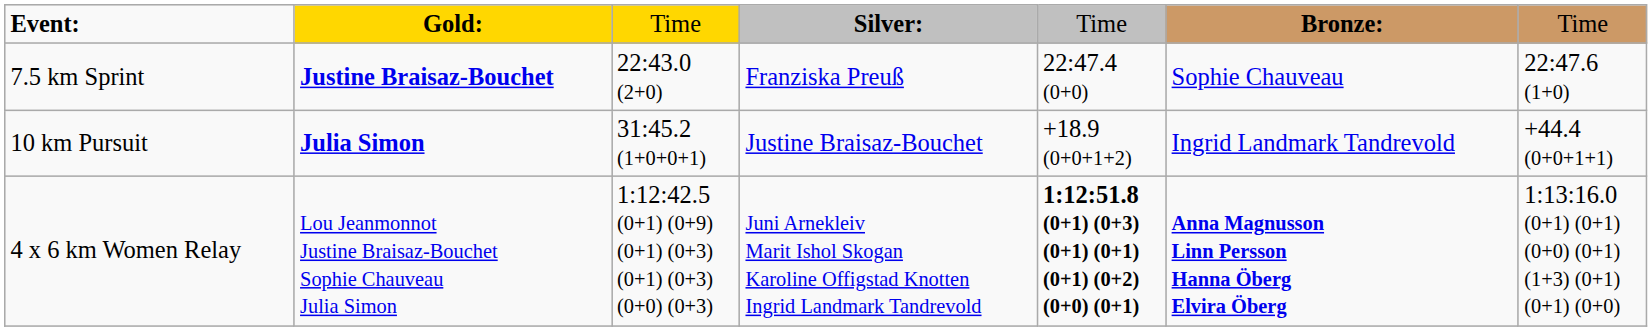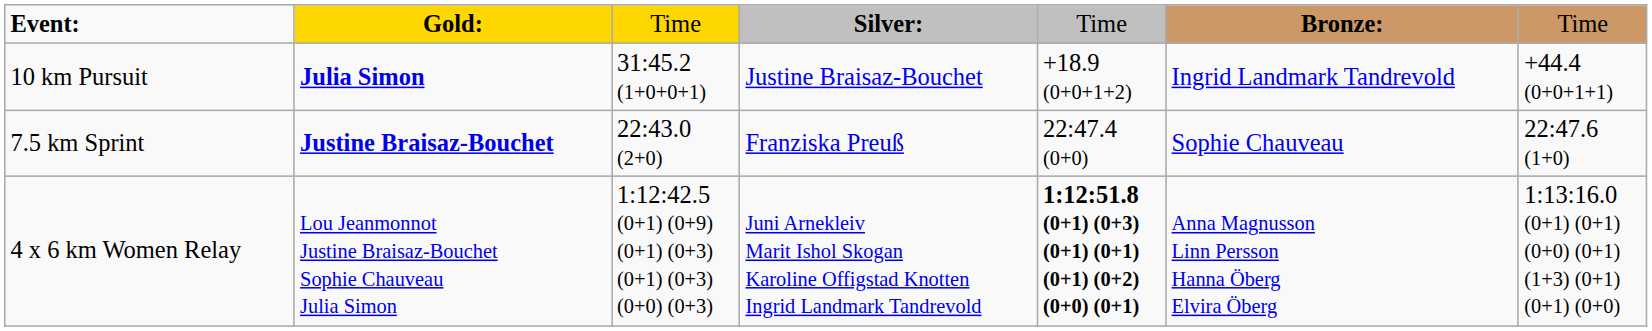rows swapped: 7.5 km Sprint <-> 10 km Pursuit
4 x 6 km Women Relay | column 6: bold -> normal
